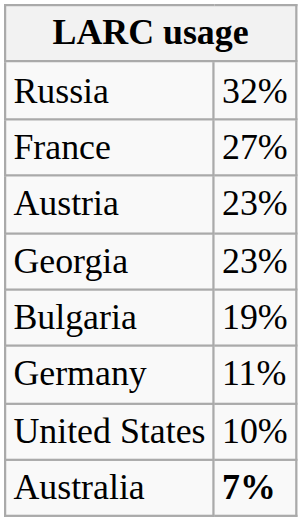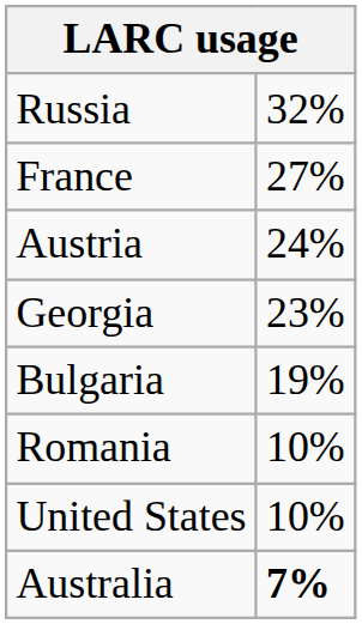Austria | column 2: 23% -> 24%
- row: Germany | 11%
+ row: Romania | 10%
